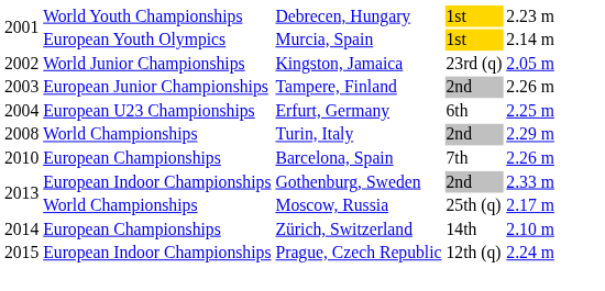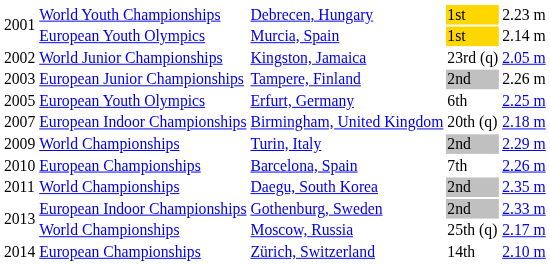Erfurt, Germany | column 1: 2004 -> 2005
Erfurt, Germany | column 2: European U23 Championships -> European Youth Olympics
+ row: 2007 | European Indoor Championships | Birmingham, United Kingdom | 20th (q) | 2.18 m
Turin, Italy | column 1: 2008 -> 2009
+ row: 2011 | World Championships | Daegu, South Korea | 2nd | 2.35 m
- row: 2015 | European Indoor Championships | Prague, Czech Republic | 12th (q) | 2.24 m
